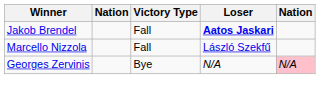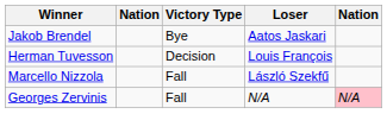Jakob Brendel | Victory Type: Fall -> Bye
Jakob Brendel | Loser: bold -> normal
+ row: Herman Tuvesson | Decision | Louis François
Georges Zervinis | Victory Type: Bye -> Fall
